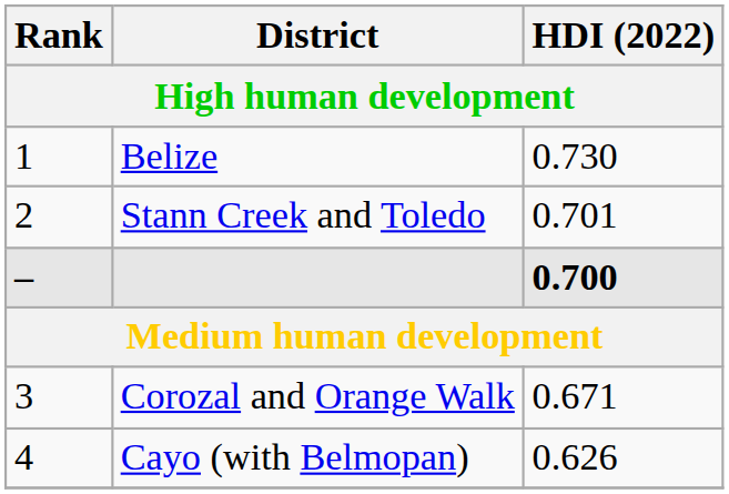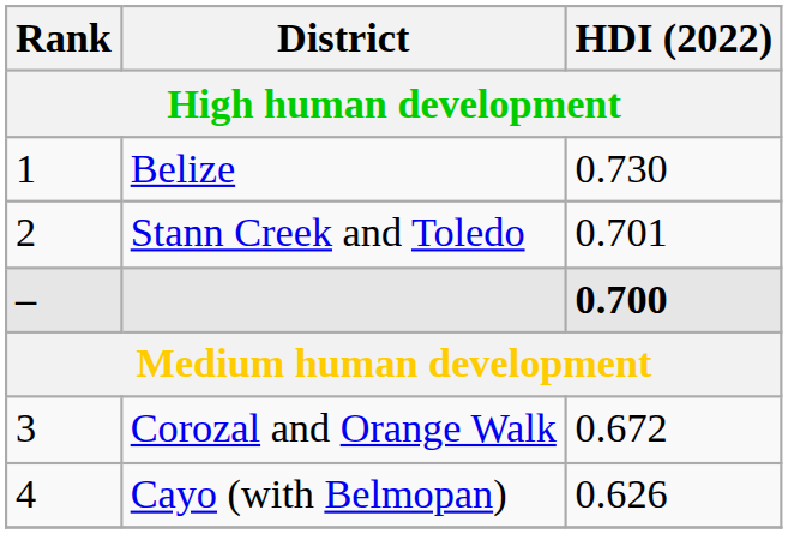Corozal and Orange Walk | HDI (2022): 0.671 -> 0.672
